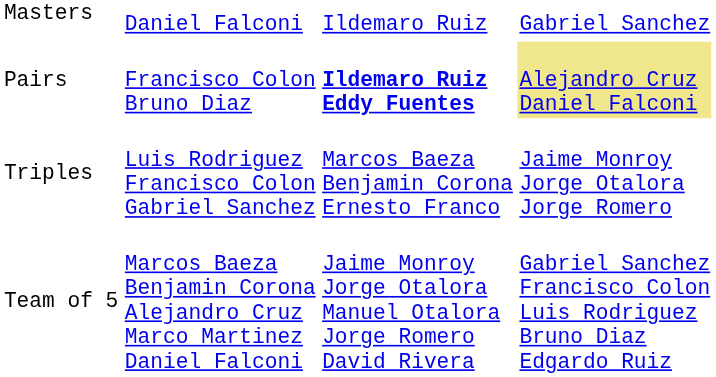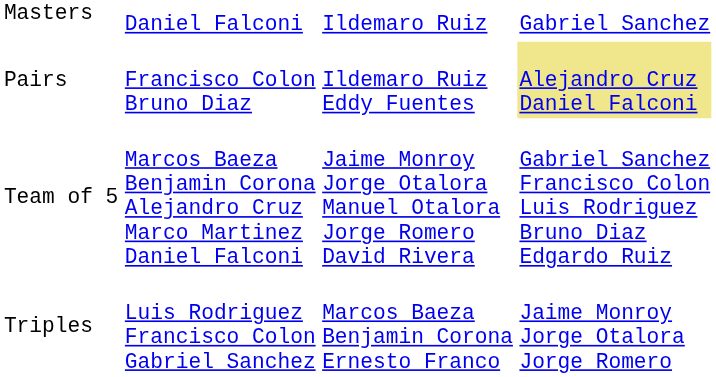Pairs | column 3: bold -> normal
rows swapped: Triples <-> Team of 5
